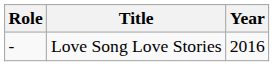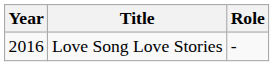columns swapped: Year <-> Role
